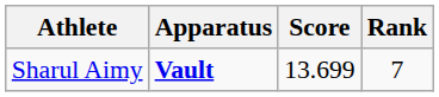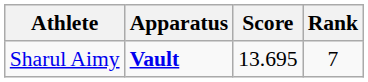Sharul Aimy | Score: 13.699 -> 13.695
